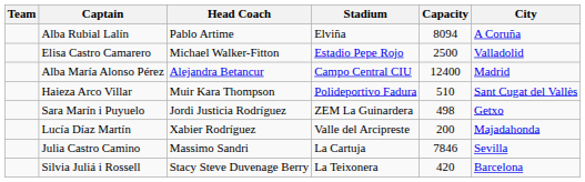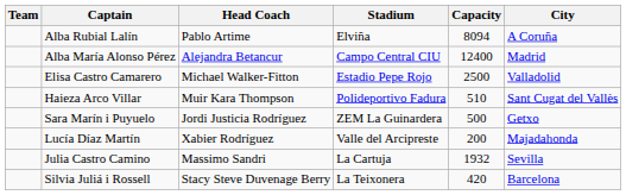rows swapped: Alba María Alonso Pérez <-> Elisa Castro Camarero
Sara Marín i Puyuelo | Capacity: 498 -> 500
Julia Castro Camino | Capacity: 7846 -> 1932
